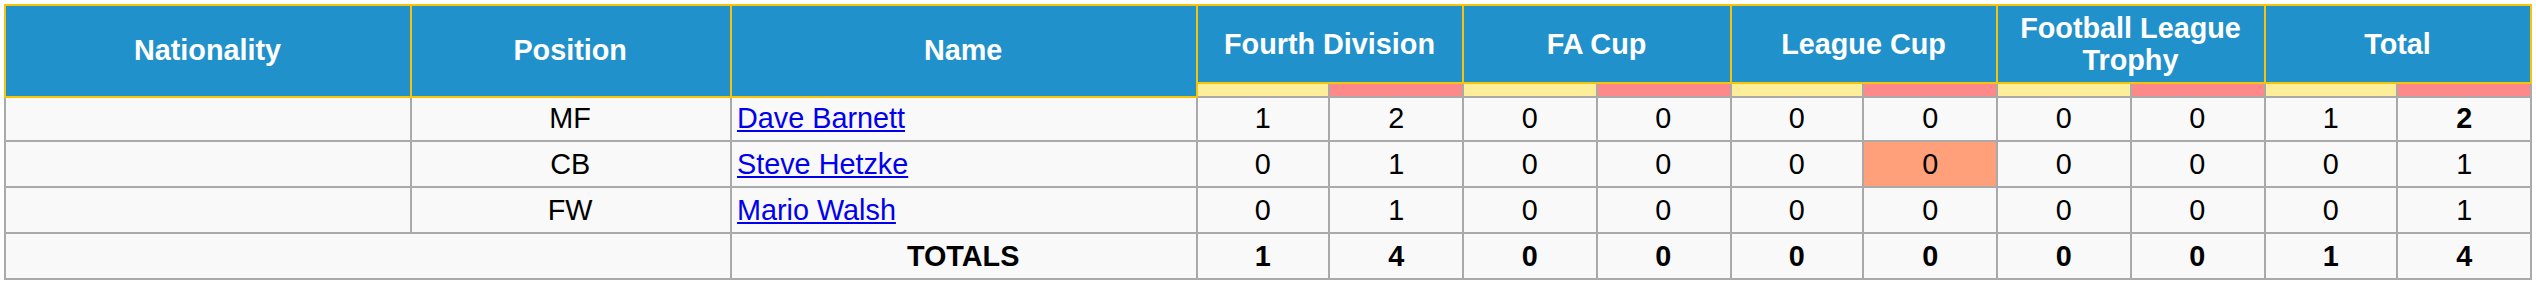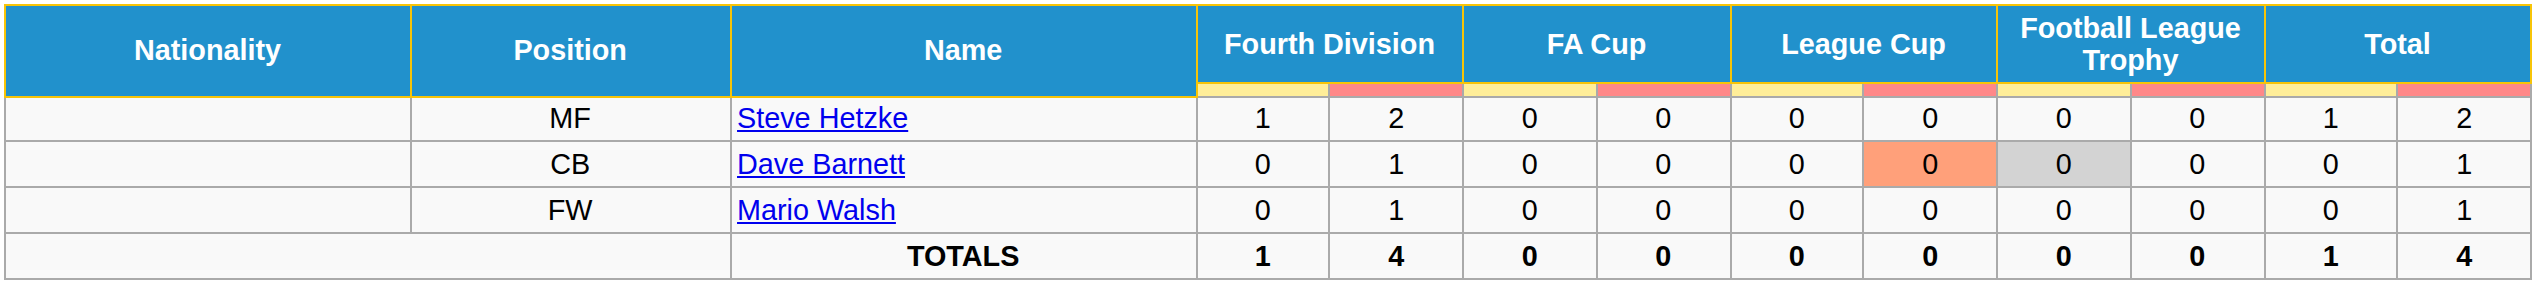MF | Name: Dave Barnett -> Steve Hetzke
MF | column 13: bold -> normal
CB | Name: Steve Hetzke -> Dave Barnett
CB | column 10: no background -> lightgrey background
